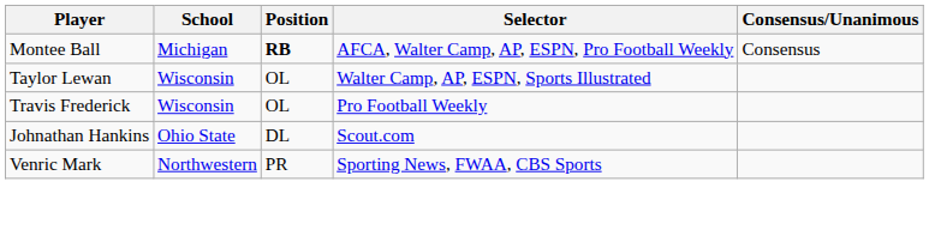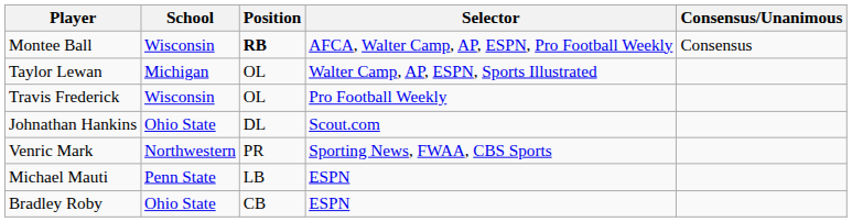Montee Ball | School: Michigan -> Wisconsin
Taylor Lewan | School: Wisconsin -> Michigan
+ row: Michael Mauti | Penn State | LB | ESPN
+ row: Bradley Roby | Ohio State | CB | ESPN
